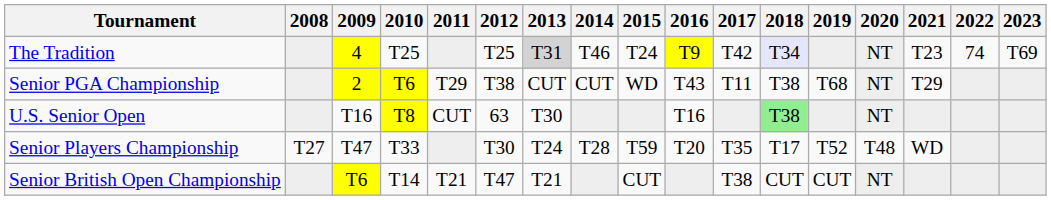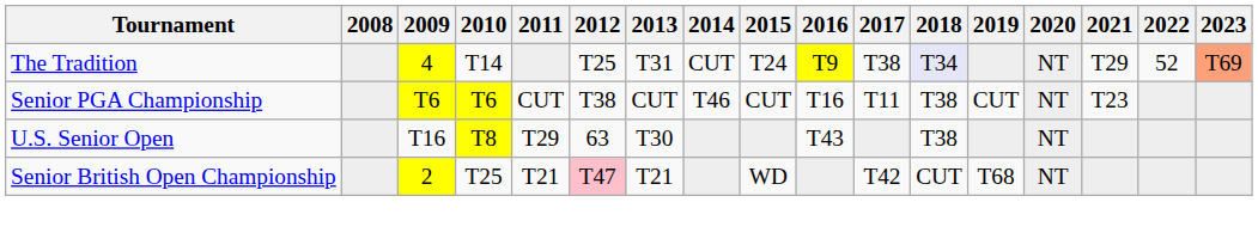The Tradition | 2010: T25 -> T14
The Tradition | 2013: lightgrey background -> no background
The Tradition | 2014: T46 -> CUT
The Tradition | 2017: T42 -> T38
The Tradition | 2021: T23 -> T29
The Tradition | 2022: 74 -> 52
The Tradition | 2023: no background -> lightsalmon background
Senior PGA Championship | 2009: 2 -> T6
Senior PGA Championship | 2011: T29 -> CUT
Senior PGA Championship | 2014: CUT -> T46
Senior PGA Championship | 2015: WD -> CUT
Senior PGA Championship | 2016: T43 -> T16
Senior PGA Championship | 2019: T68 -> CUT
Senior PGA Championship | 2021: T29 -> T23
U.S. Senior Open | 2011: CUT -> T29
U.S. Senior Open | 2016: T16 -> T43
U.S. Senior Open | 2018: lightgreen background -> no background
- row: Senior Players Championship | T27 | T47 | T33 | T30 | T24 | T28 | T59 | T20 | T35 | T17 | T52 | T48 | WD
Senior British Open Championship | 2009: T6 -> 2
Senior British Open Championship | 2010: T14 -> T25
Senior British Open Championship | 2012: no background -> pink background
Senior British Open Championship | 2015: CUT -> WD
Senior British Open Championship | 2017: T38 -> T42
Senior British Open Championship | 2019: CUT -> T68
